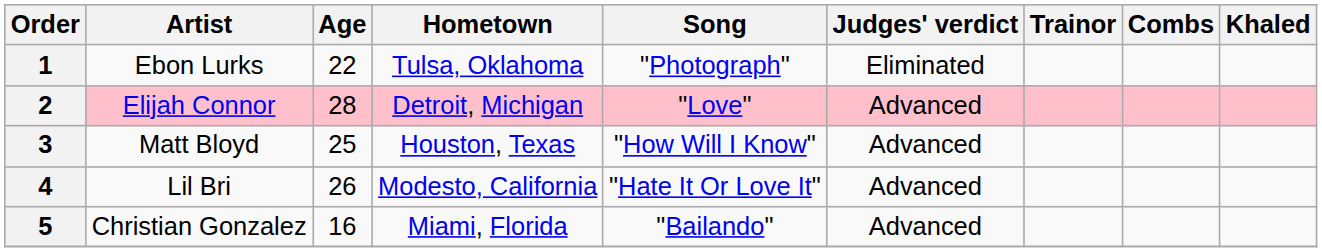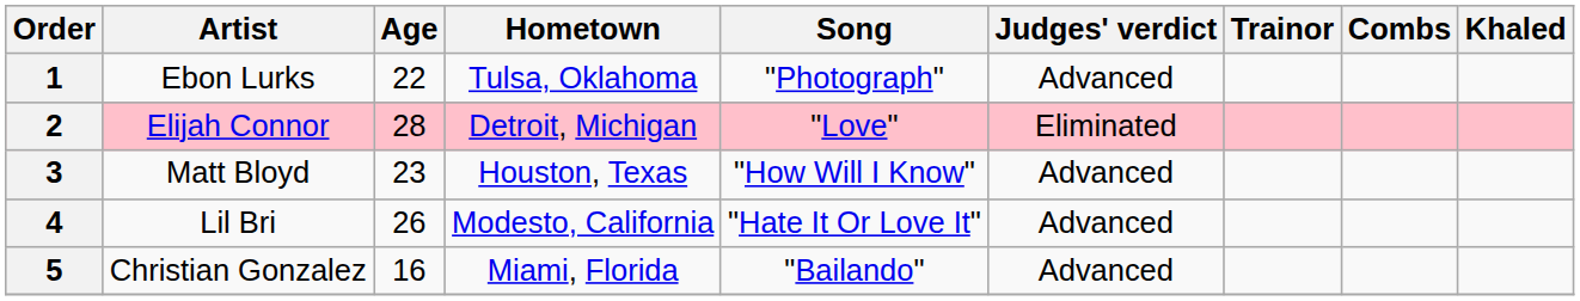1 | Judges' verdict: Eliminated -> Advanced
2 | Judges' verdict: Advanced -> Eliminated
3 | Age: 25 -> 23
